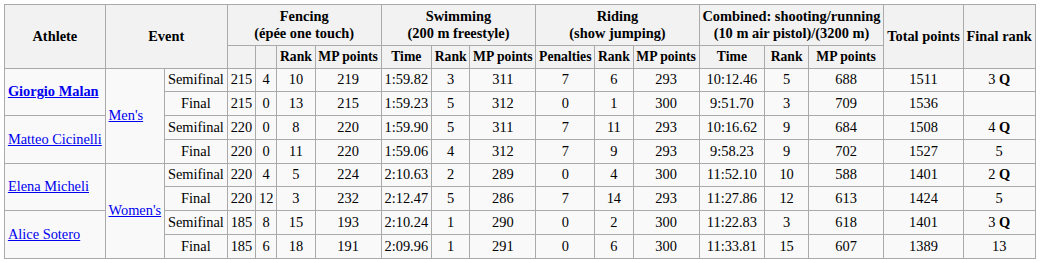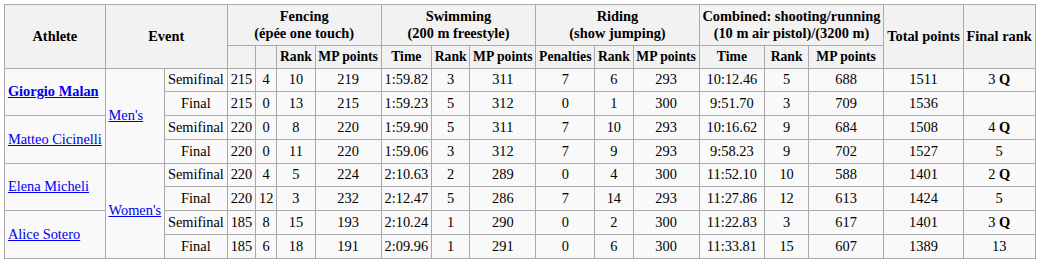Matteo Cicinelli / Semifinal | Riding (show jumping) / Rank: 11 -> 10
Matteo Cicinelli / Final | Swimming (200 m freestyle) / Rank: 4 -> 3
Alice Sotero / Semifinal | column 16: 618 -> 617
